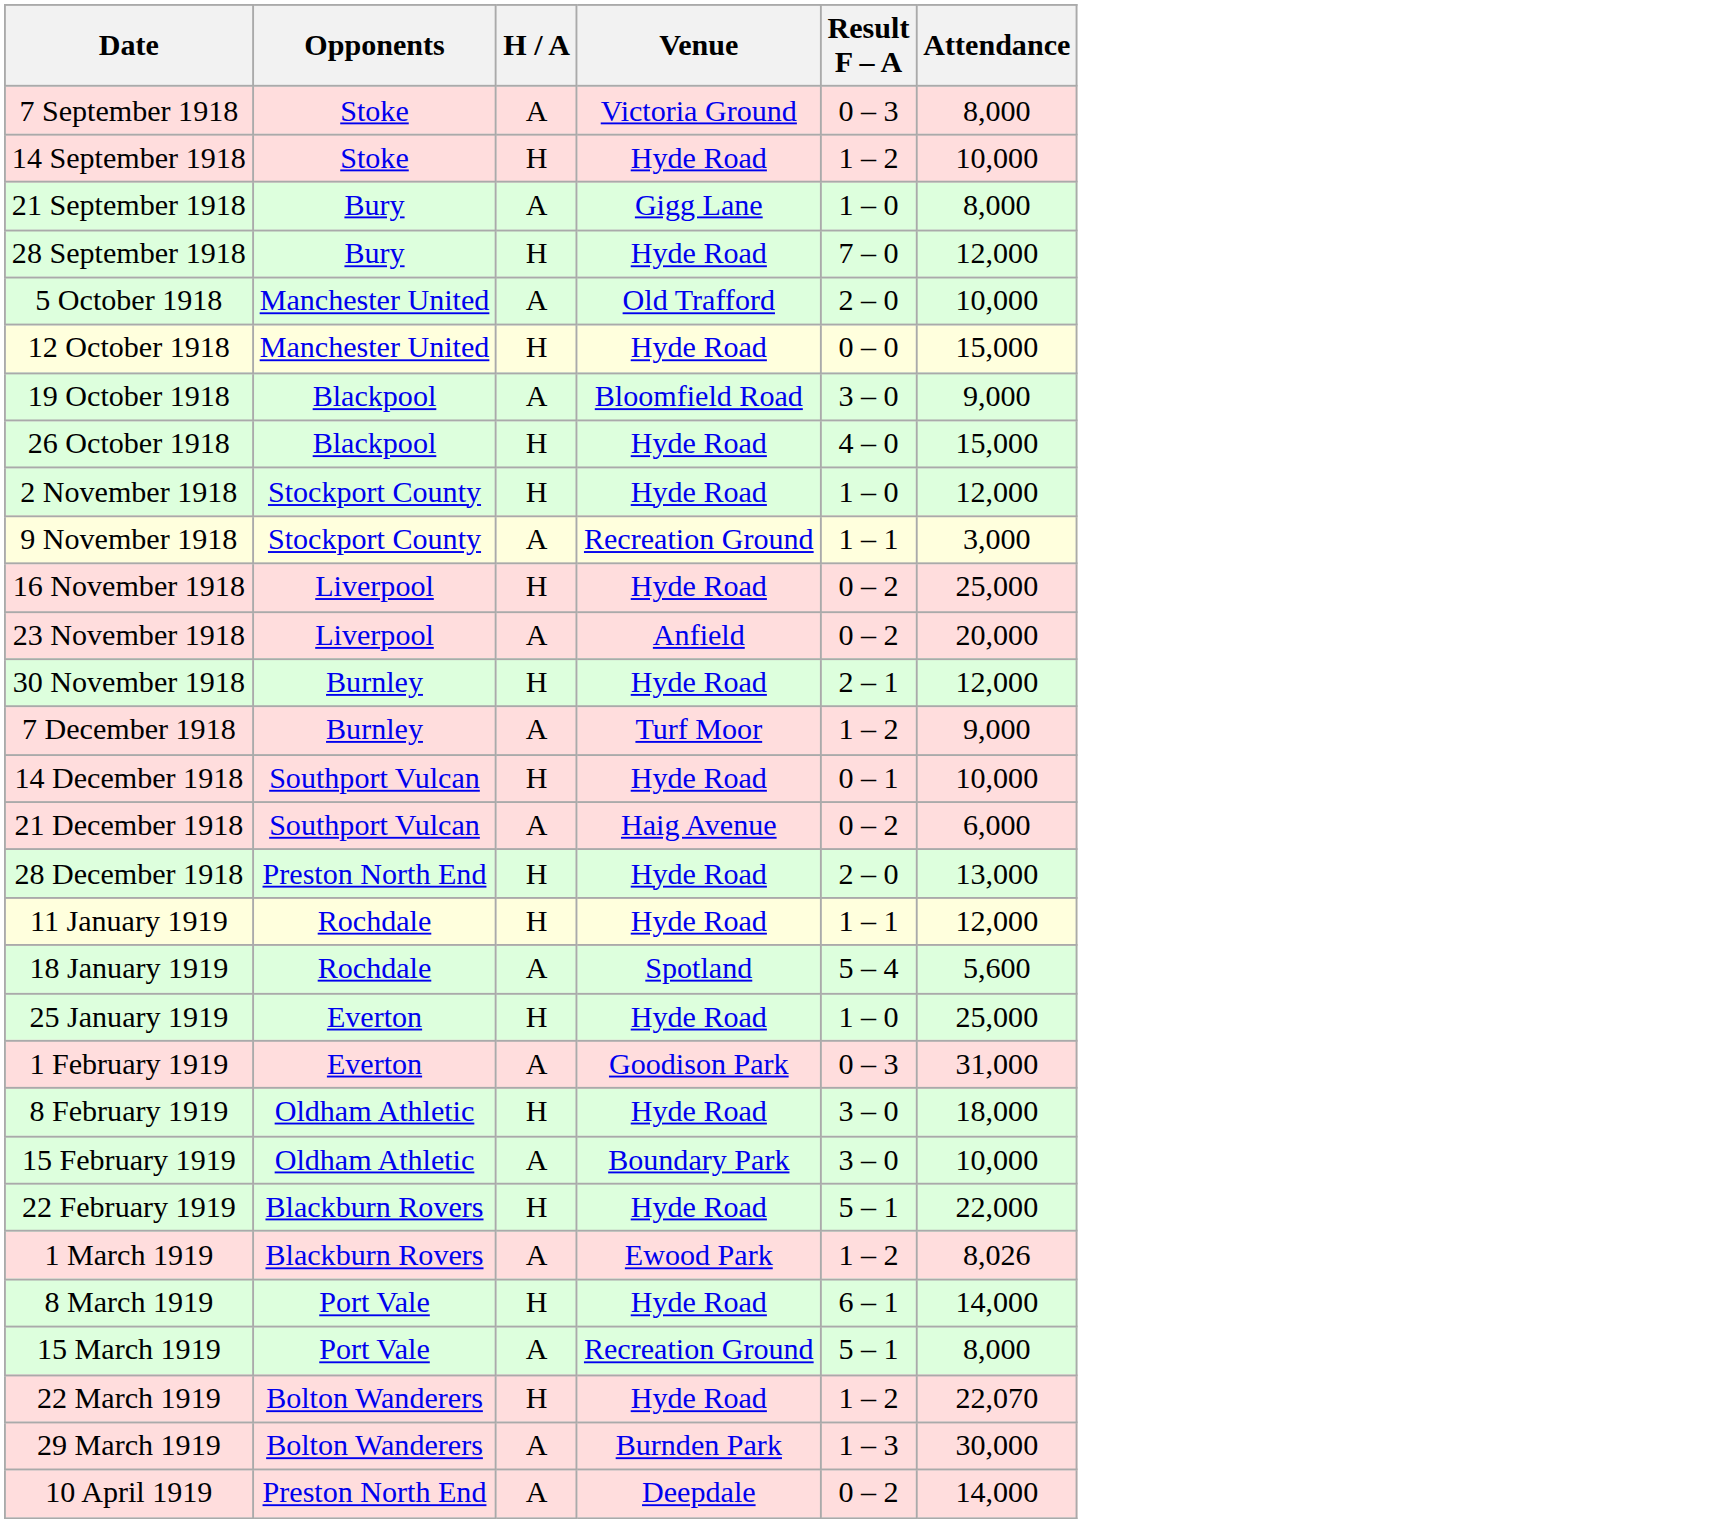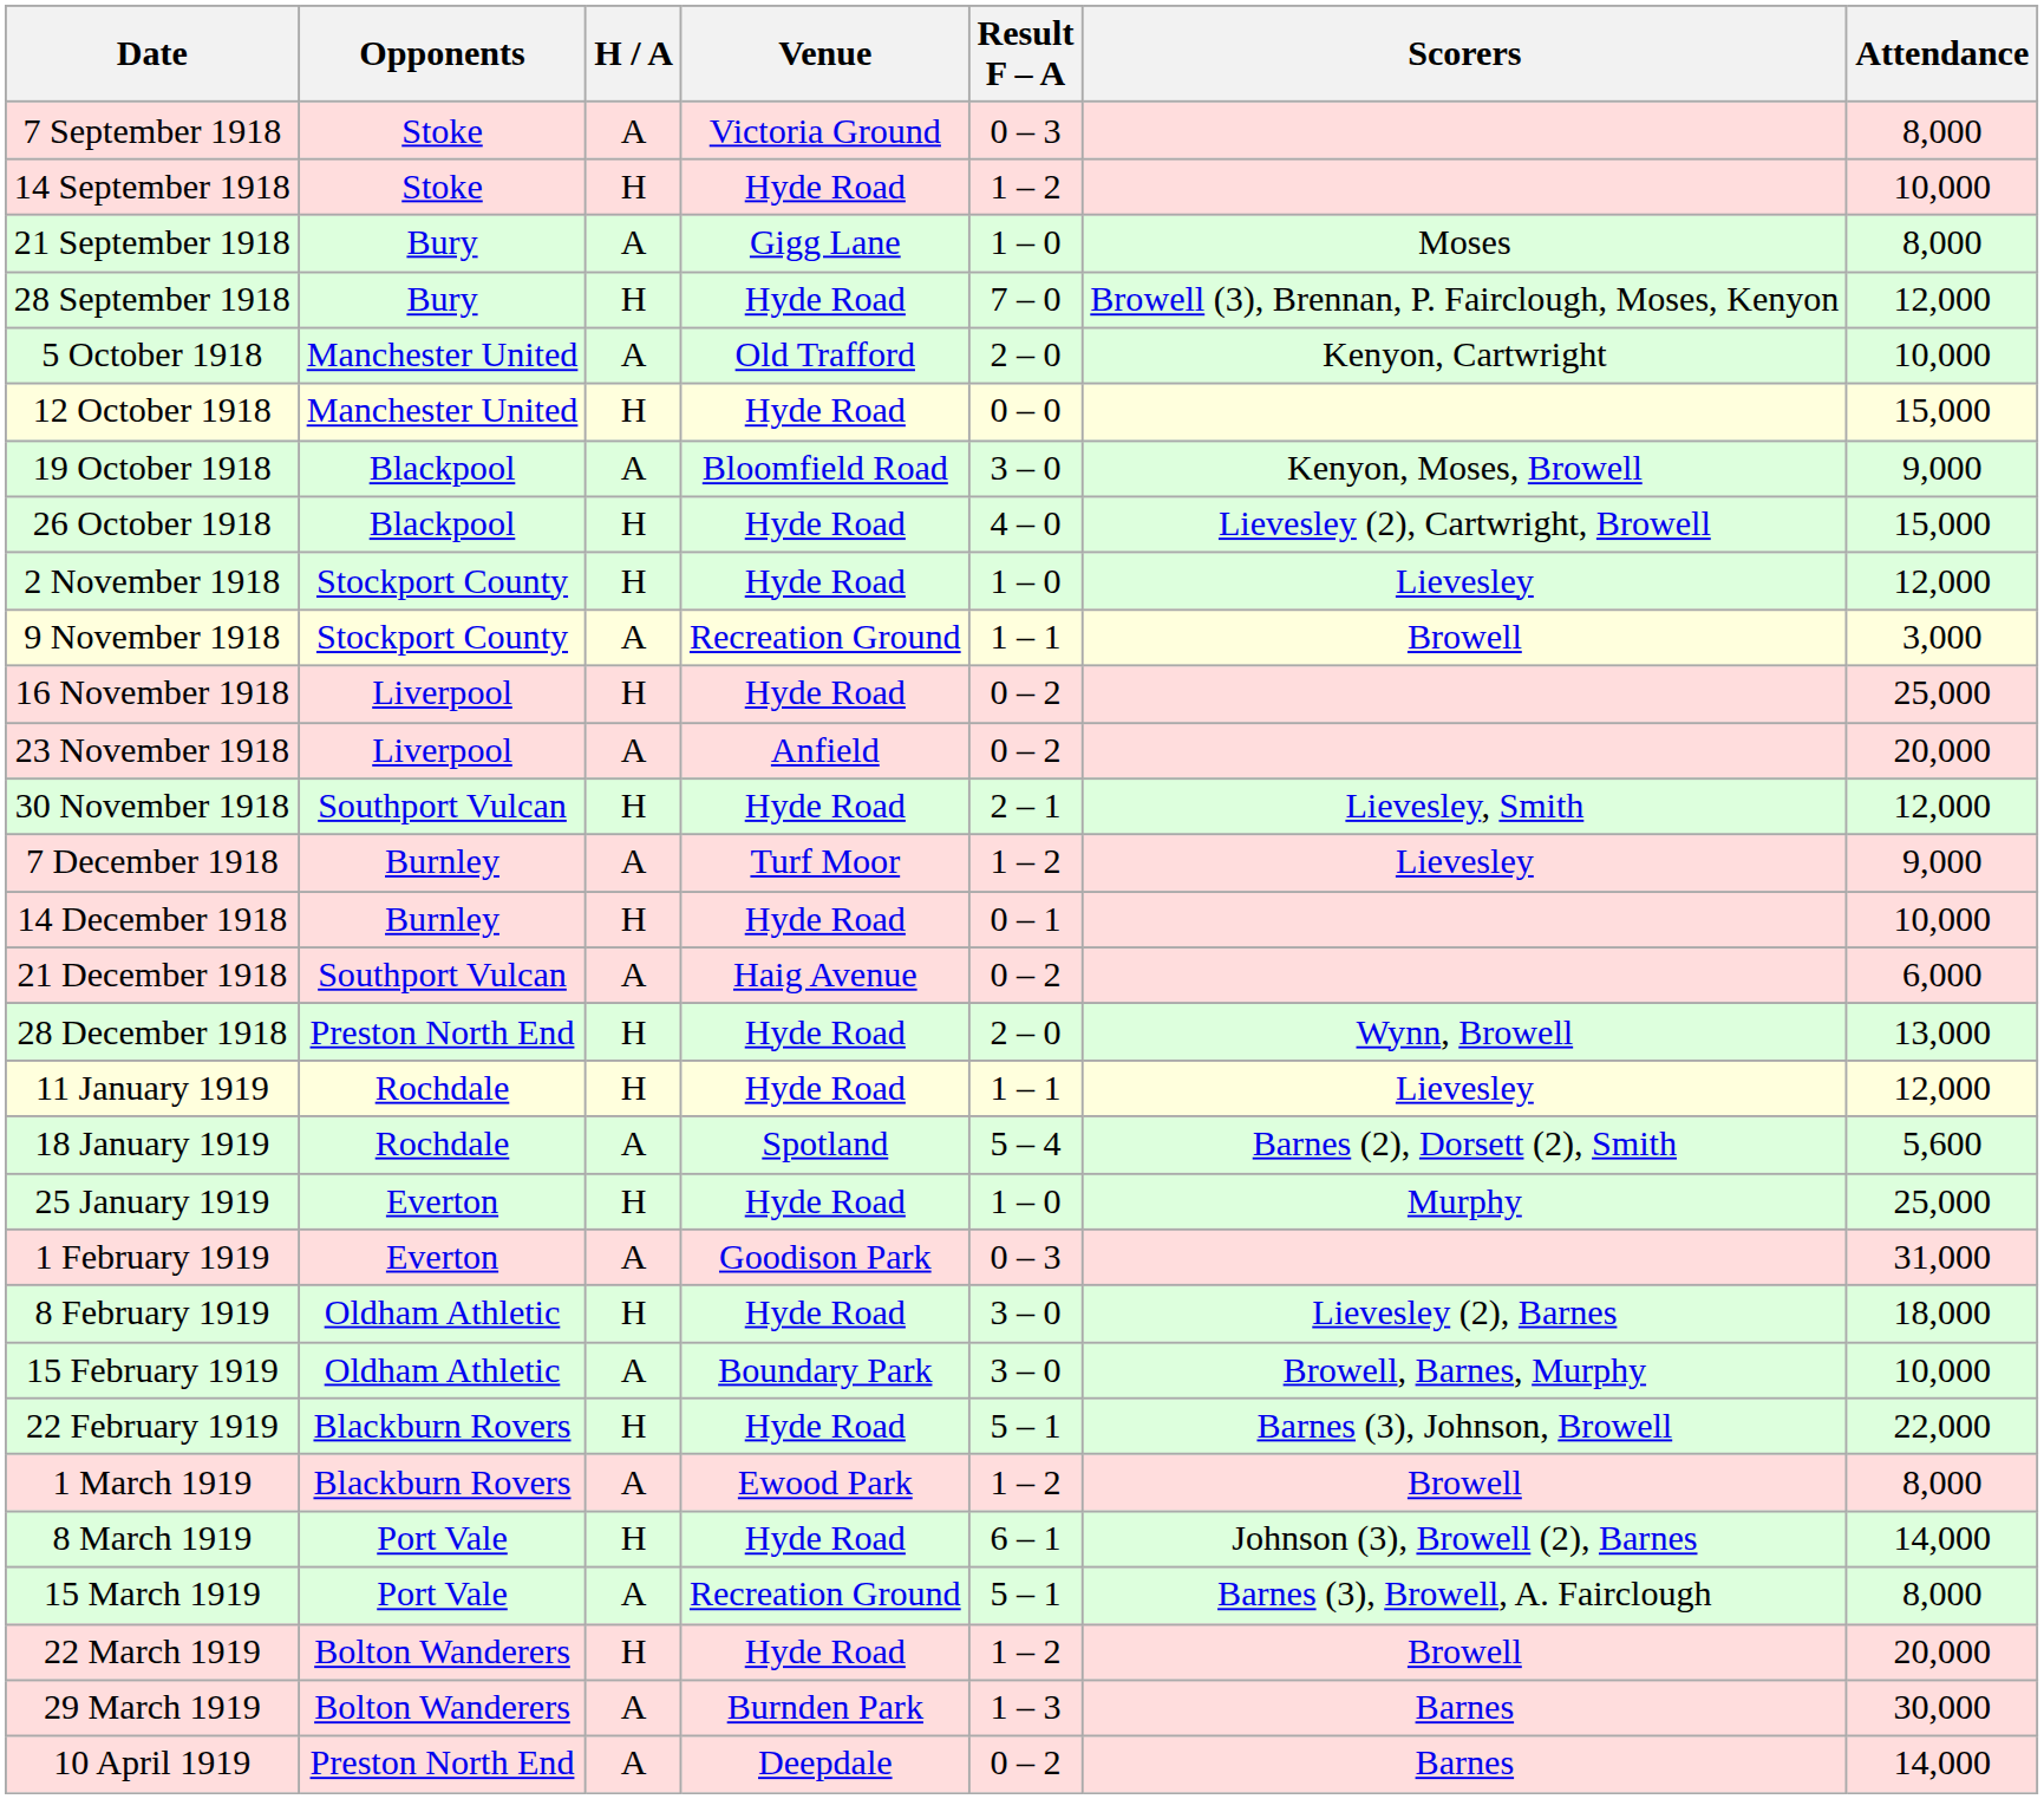+ column: Scorers | Moses | Browell (3), Brennan, P. Fairclough, Moses, Kenyon | Kenyon, Cartwright | Kenyon, Moses, Browell | Lievesley (2), Cartwright, Browell | Lievesley | Browell | Lievesley, Smith | Lievesley | Wynn, Browell | Lievesley | Barnes (2), Dorsett (2), Smith | Murphy | Lievesley (2), Barnes | Browell, Barnes, Murphy | Barnes (3), Johnson, Browell | Browell | Johnson (3), Browell (2), Barnes | Barnes (3), Browell, A. Fairclough | Browell | Barnes | Barnes
30 November 1918 | Opponents: Burnley -> Southport Vulcan
14 December 1918 | Opponents: Southport Vulcan -> Burnley
1 March 1919 | Attendance: 8,026 -> 8,000
22 March 1919 | Attendance: 22,070 -> 20,000
